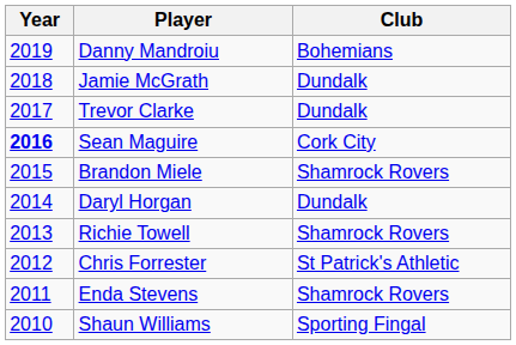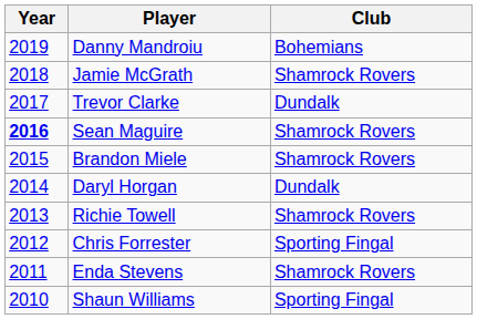Jamie McGrath | Club: Dundalk -> Shamrock Rovers
Sean Maguire | Club: Cork City -> Shamrock Rovers
Chris Forrester | Club: St Patrick's Athletic -> Sporting Fingal
